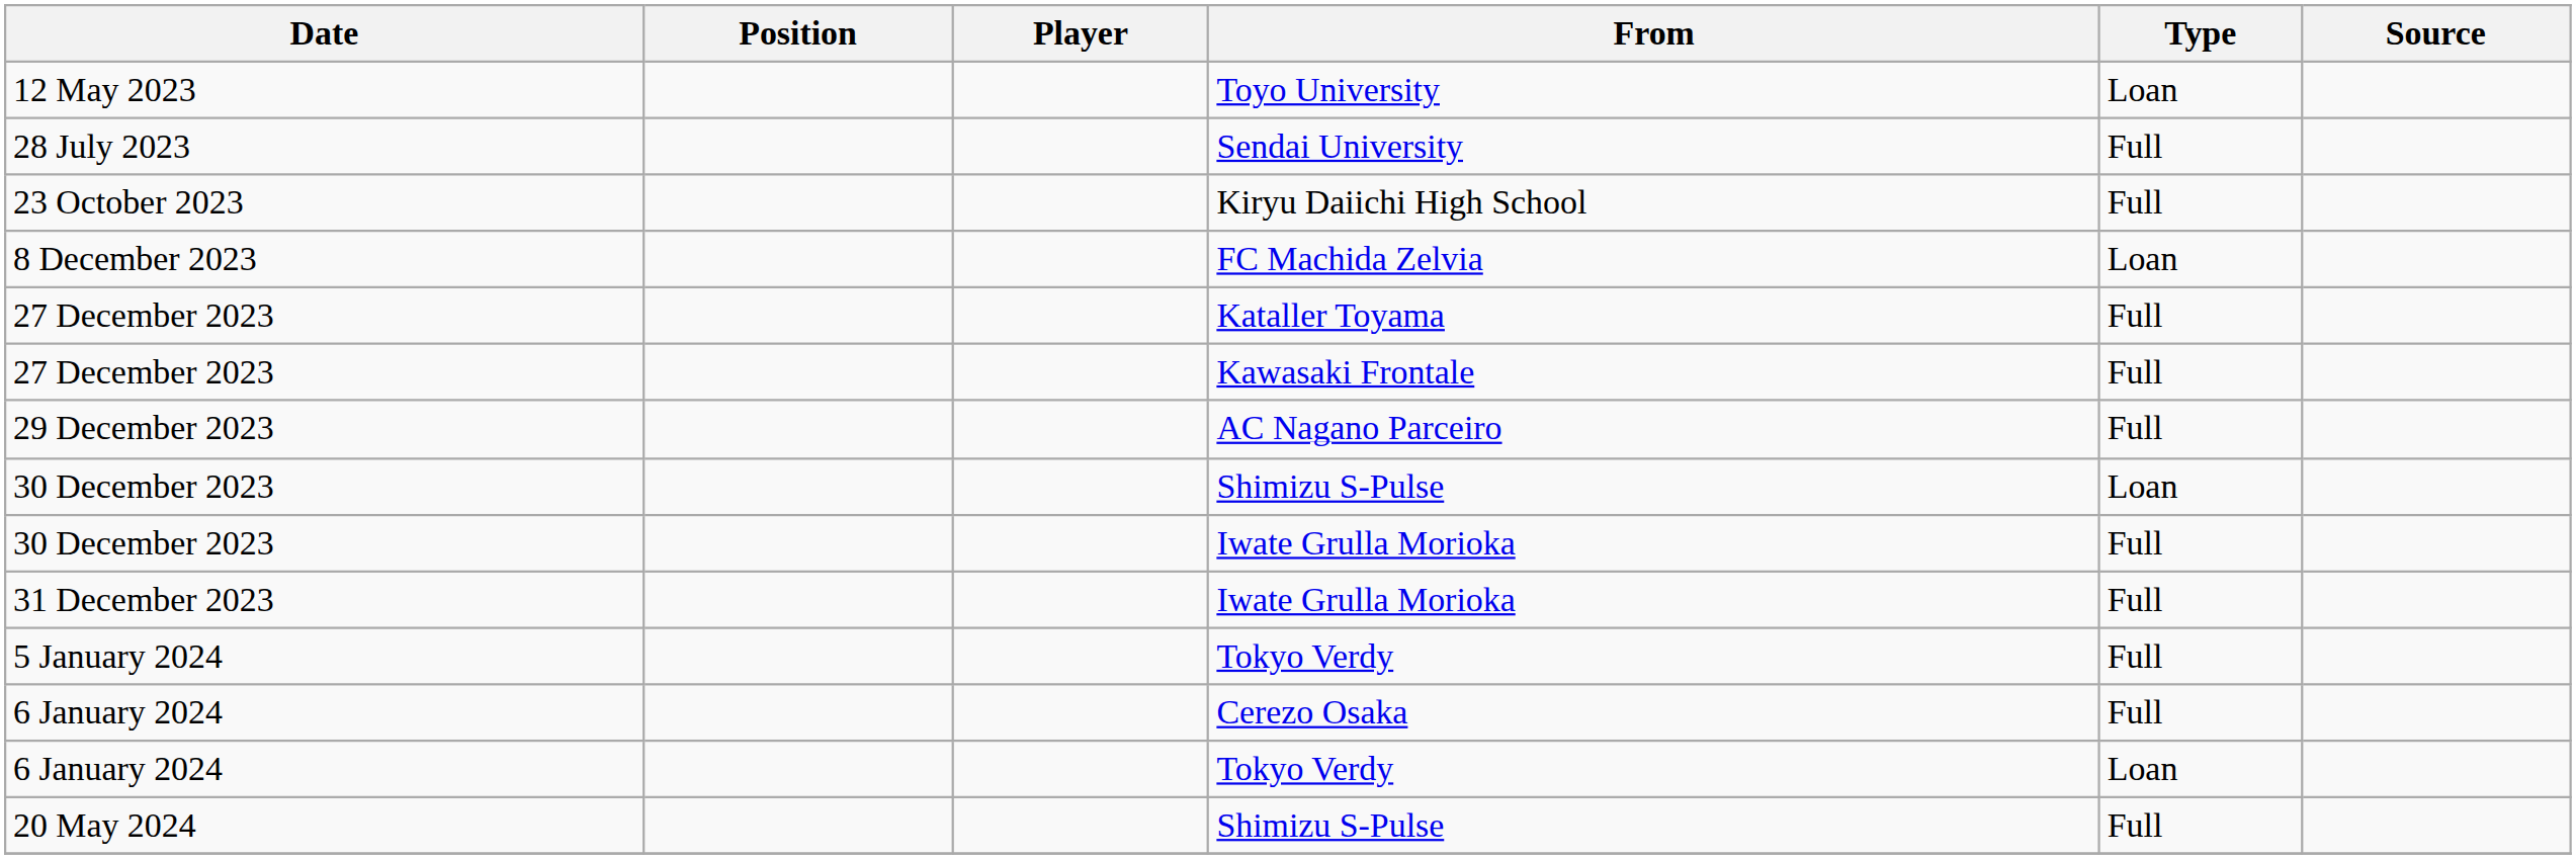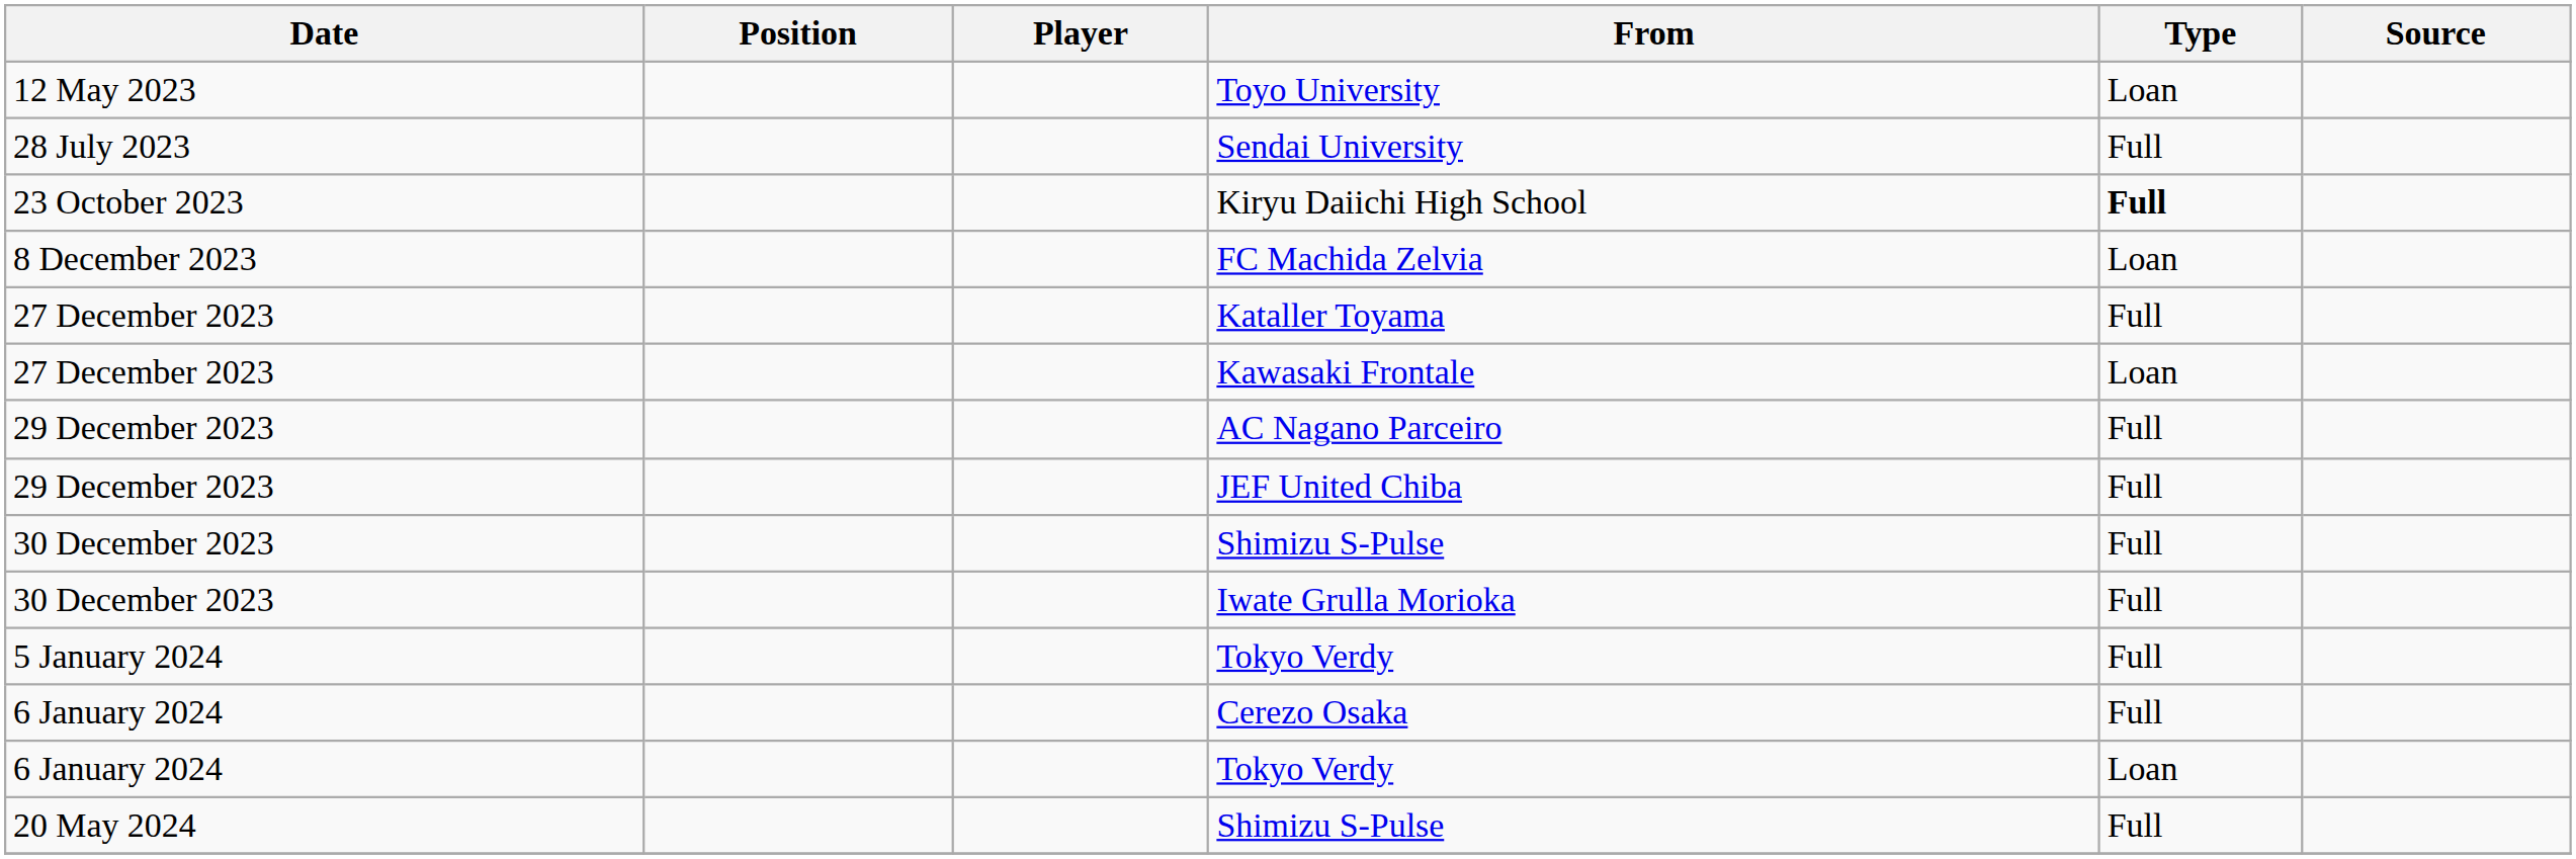Kiryu Daiichi High School | Type: normal -> bold
Kawasaki Frontale | Type: Full -> Loan
+ row: 29 December 2023 | JEF United Chiba | Full
30 December 2023 / Shimizu S-Pulse | Type: Loan -> Full
- row: 31 December 2023 | Iwate Grulla Morioka | Full
